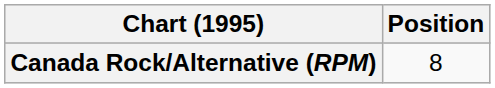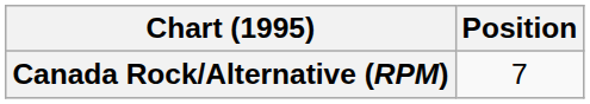Canada Rock/Alternative (RPM) | Position: 8 -> 7
